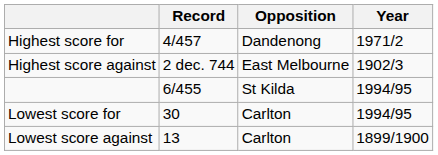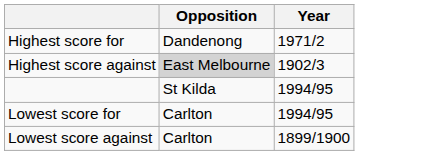- column: Record | 4/457 | 2 dec. 744 | 6/455 | 30 | 13
Highest score against | Opposition: no background -> lightgrey background
